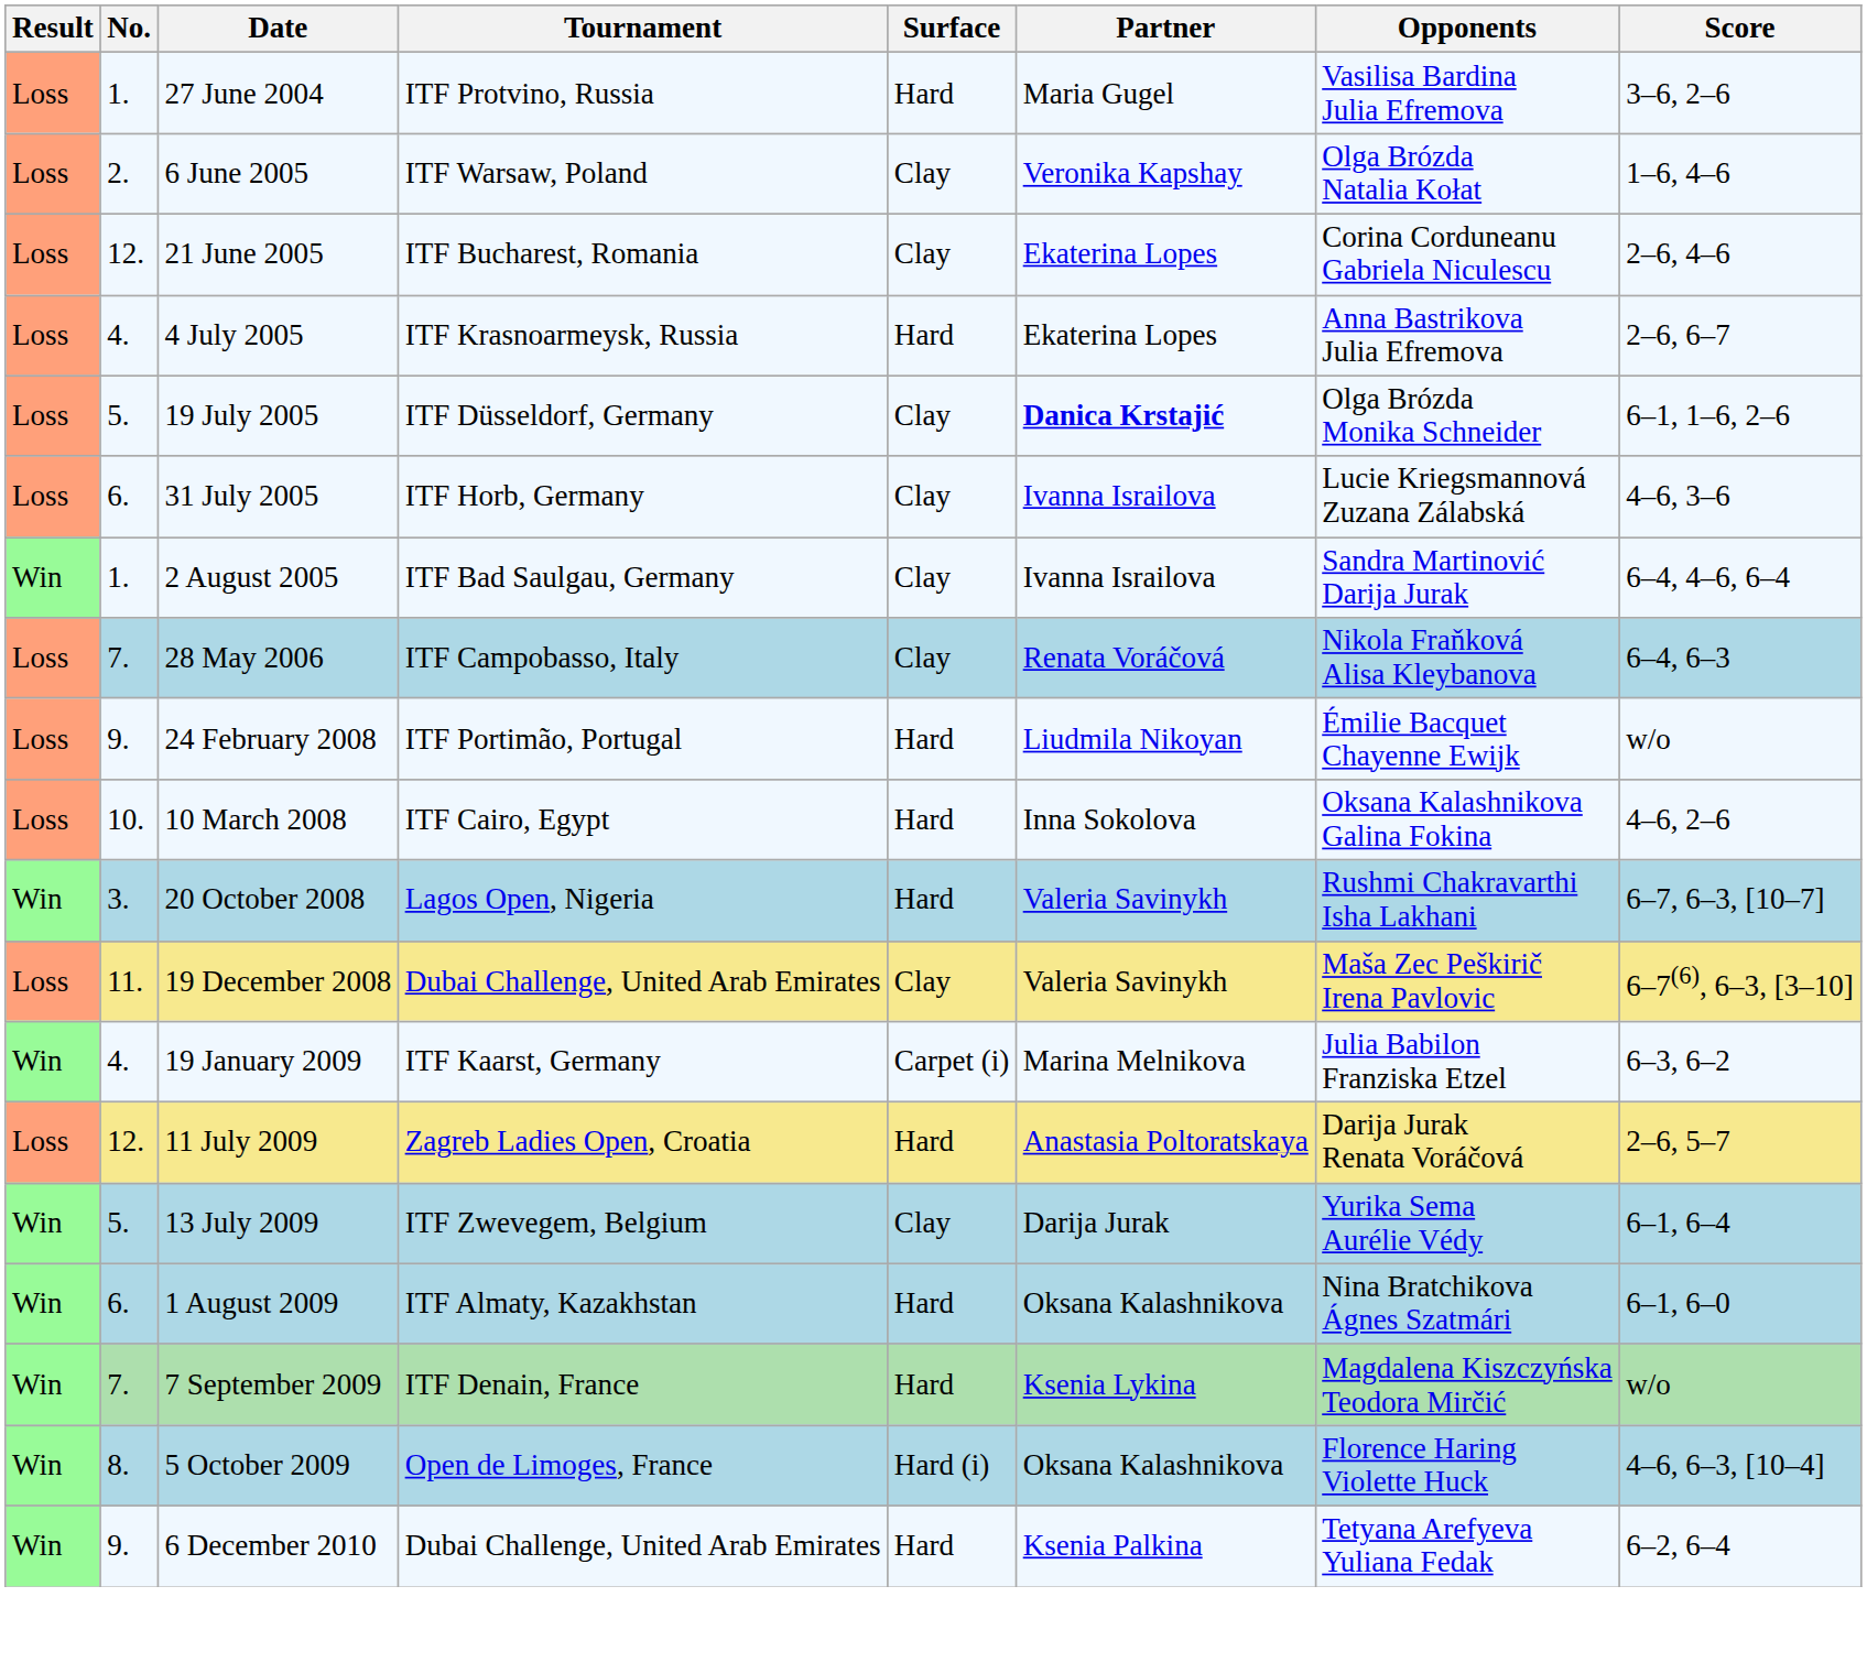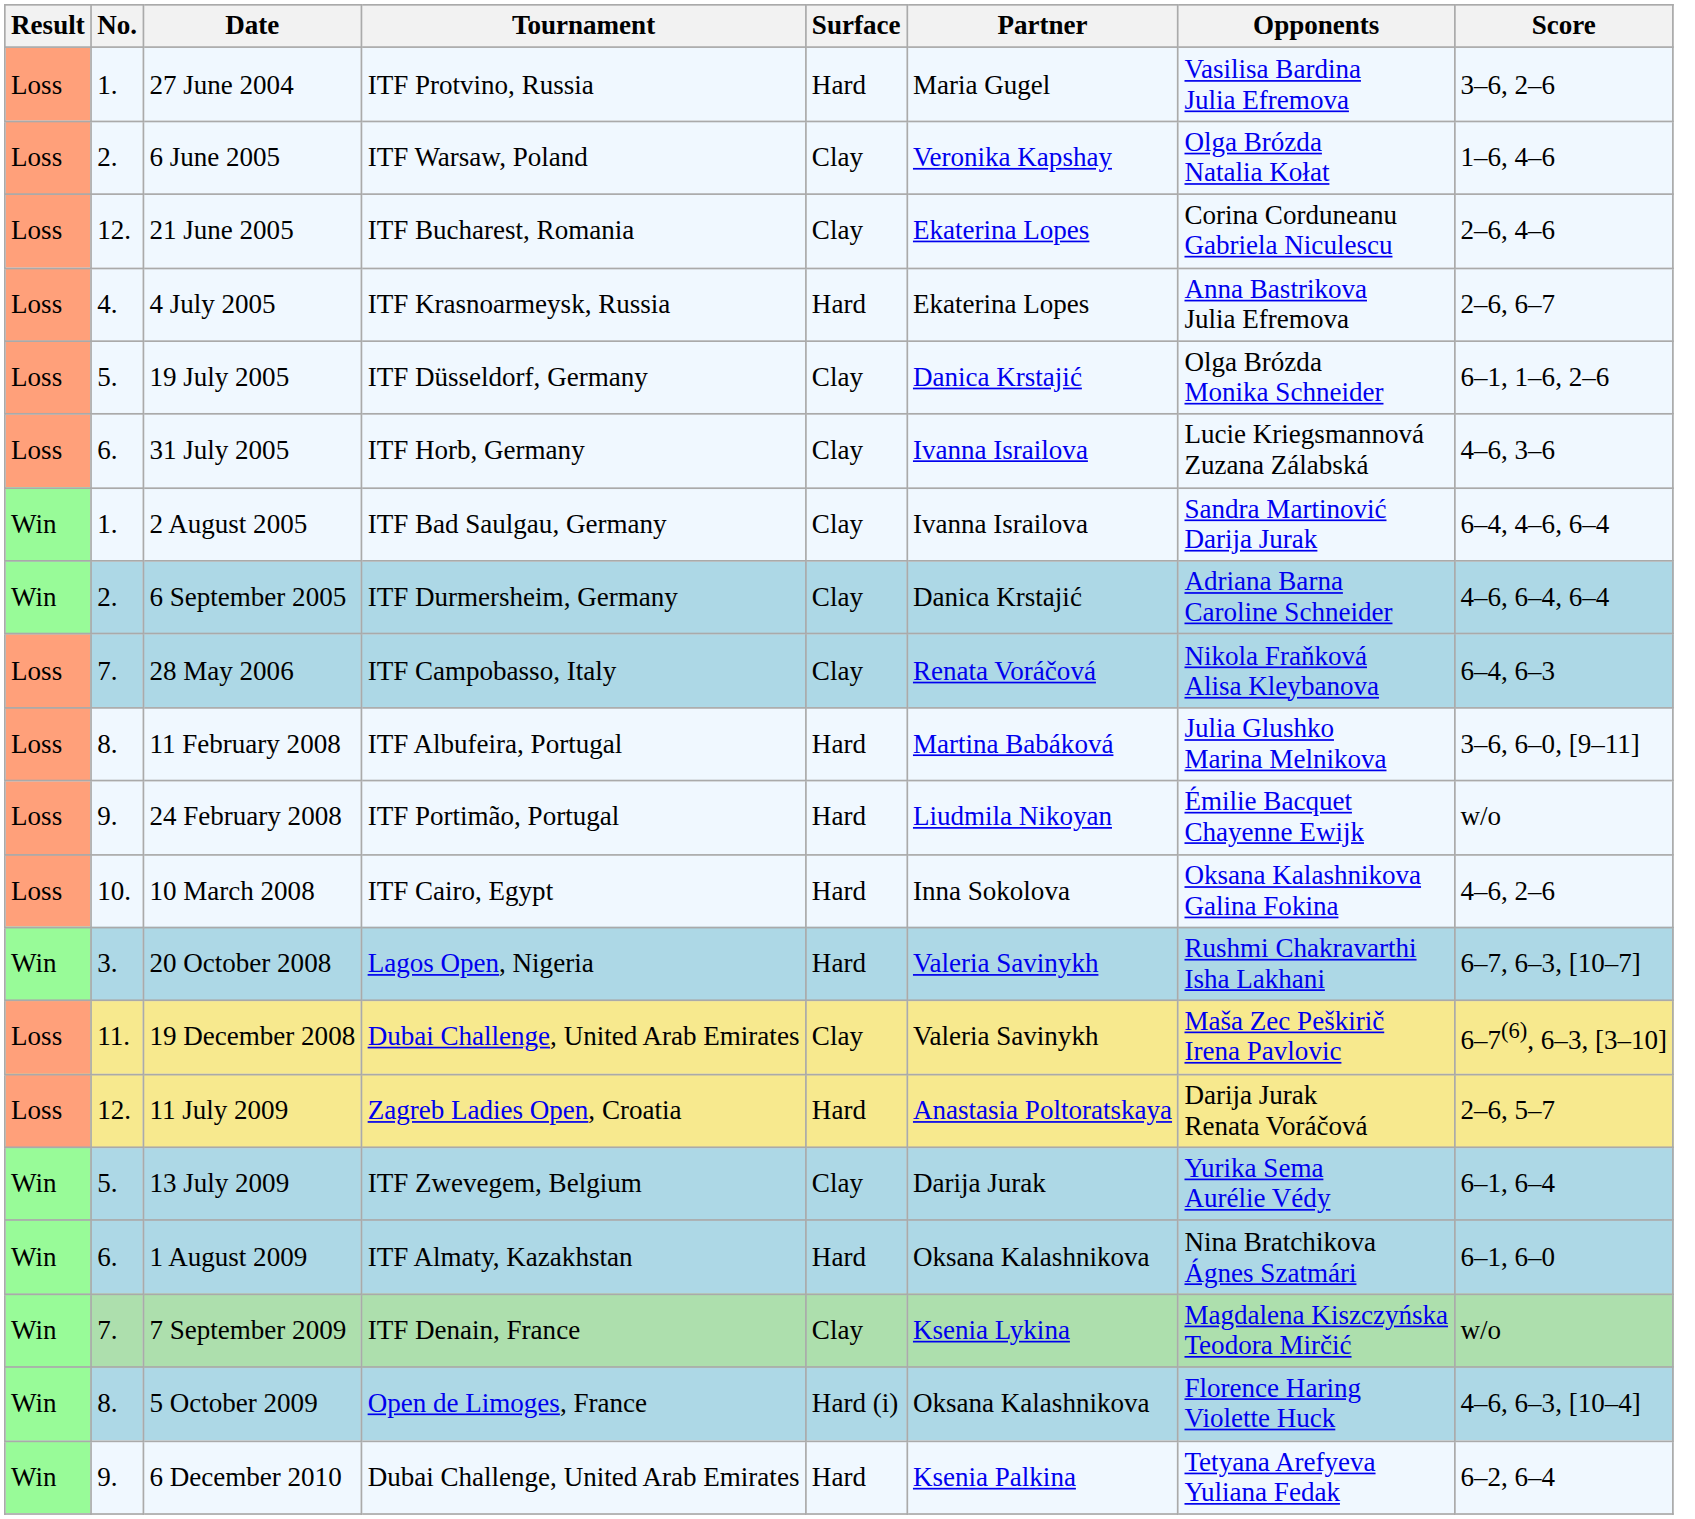19 July 2005 | Partner: bold -> normal
+ row: Win | 2. | 6 September 2005 | ITF Durmersheim, Germany | Clay | Danica Krstajić | Adriana Barna Caroline Schneider | 4–6, 6–4, 6–4
+ row: Loss | 8. | 11 February 2008 | ITF Albufeira, Portugal | Hard | Martina Babáková | Julia Glushko Marina Melnikova | 3–6, 6–0, [9–11]
- row: Win | 4. | 19 January 2009 | ITF Kaarst, Germany | Carpet (i) | Marina Melnikova | Julia Babilon Franziska Etzel | 6–3, 6–2
7 September 2009 | Surface: Hard -> Clay
